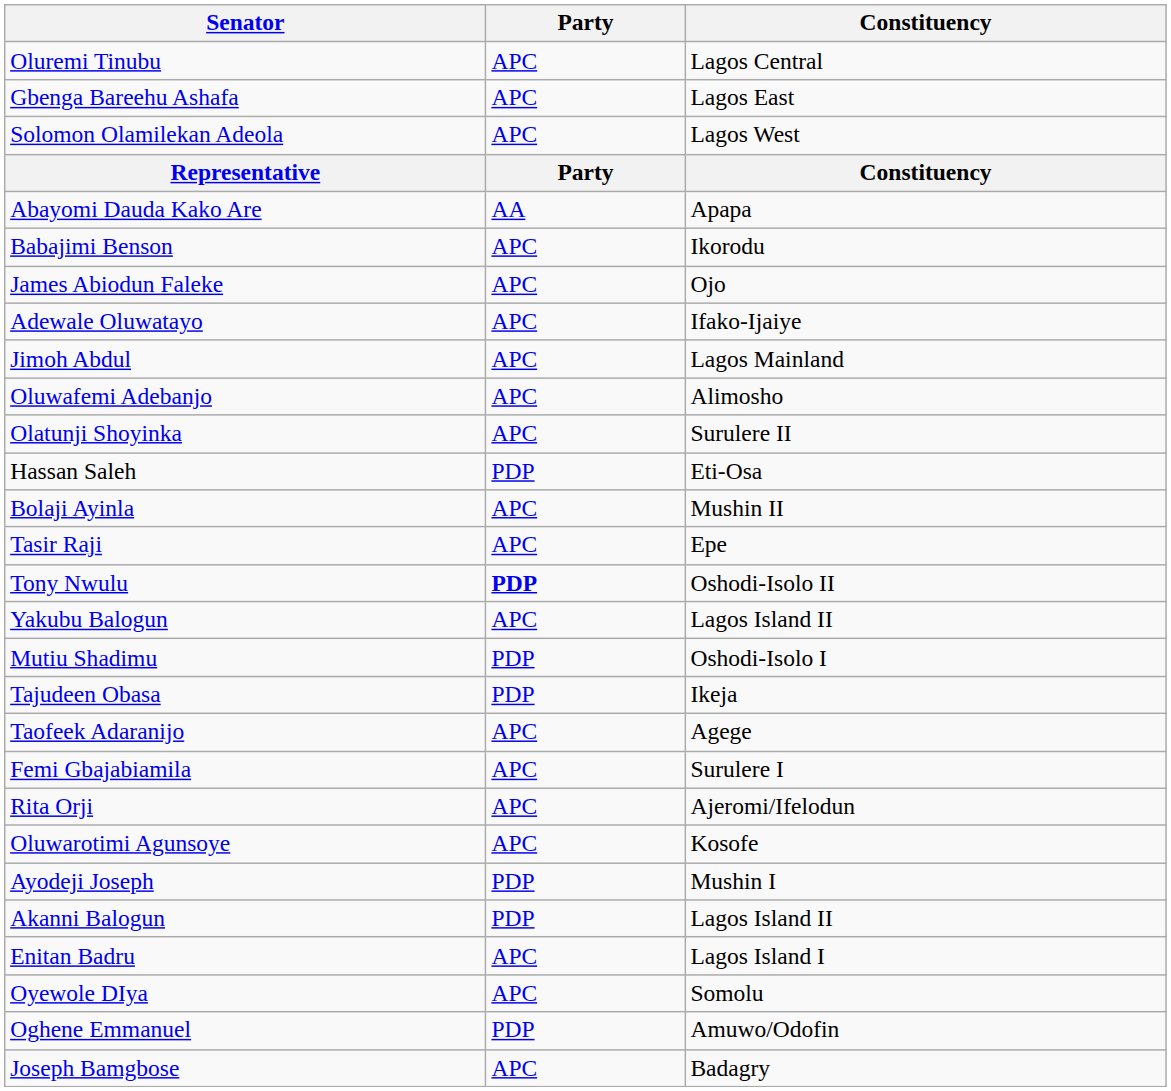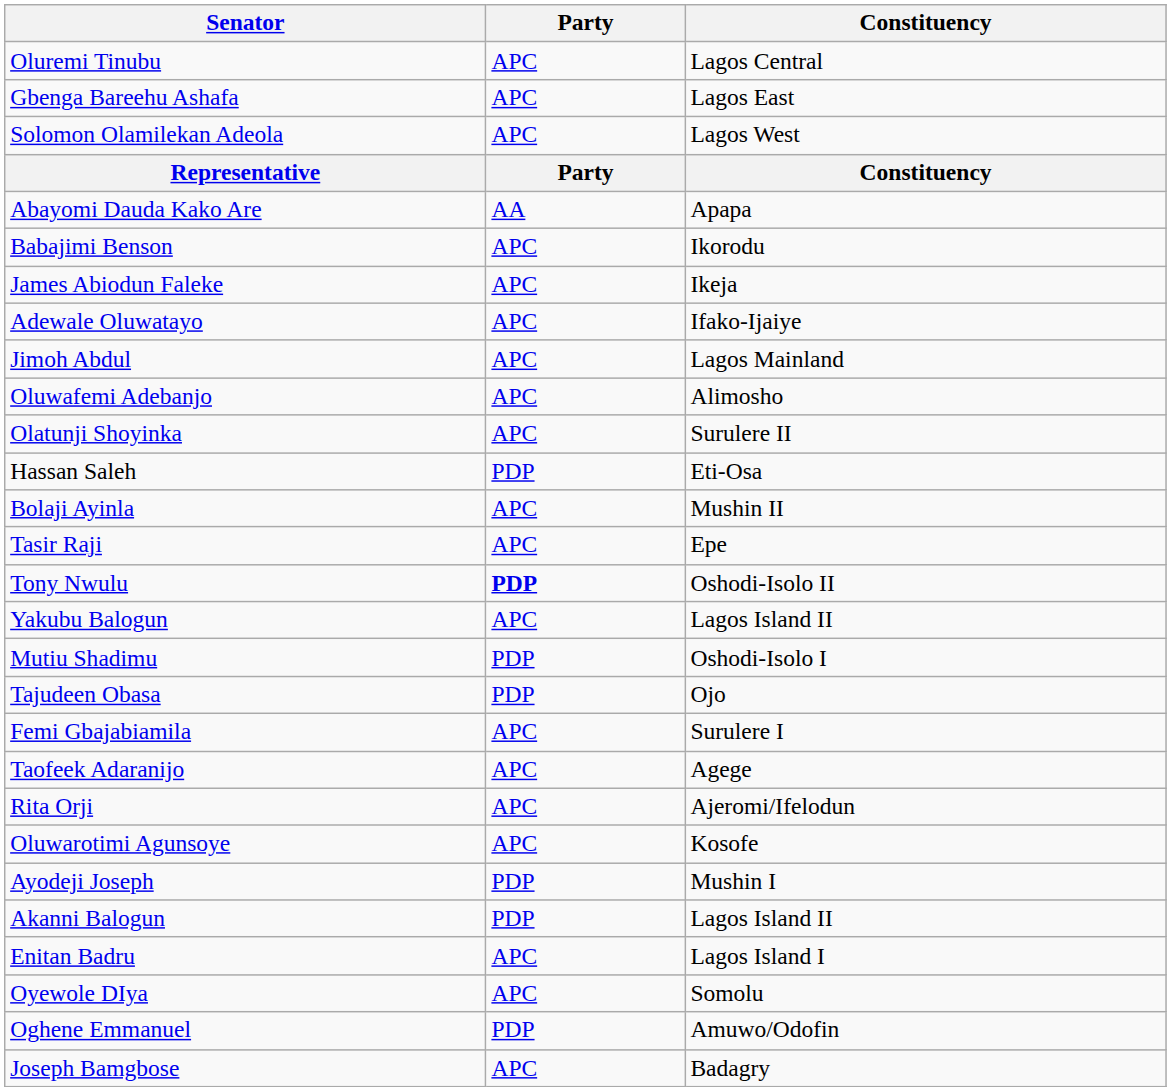James Abiodun Faleke | Constituency: Ojo -> Ikeja
Tajudeen Obasa | Constituency: Ikeja -> Ojo
rows swapped: Femi Gbajabiamila <-> Taofeek Adaranijo
